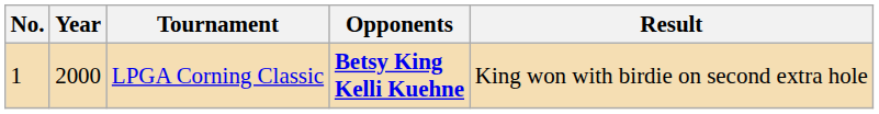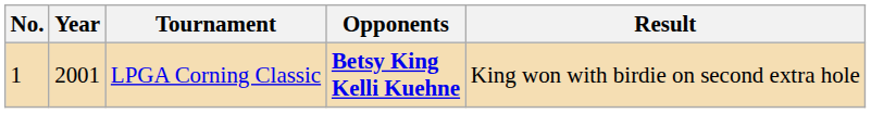LPGA Corning Classic | Year: 2000 -> 2001
